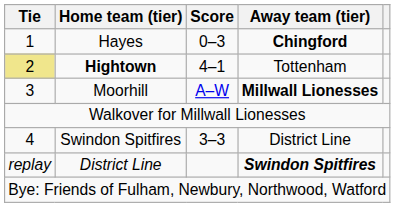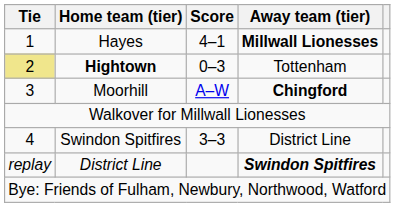Hayes | Score: 0–3 -> 4–1
Hayes | Away team (tier): Chingford -> Millwall Lionesses
Hightown | Score: 4–1 -> 0–3
Moorhill | Away team (tier): Millwall Lionesses -> Chingford
